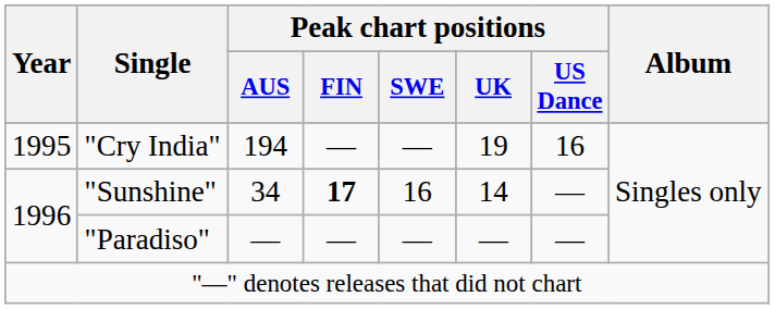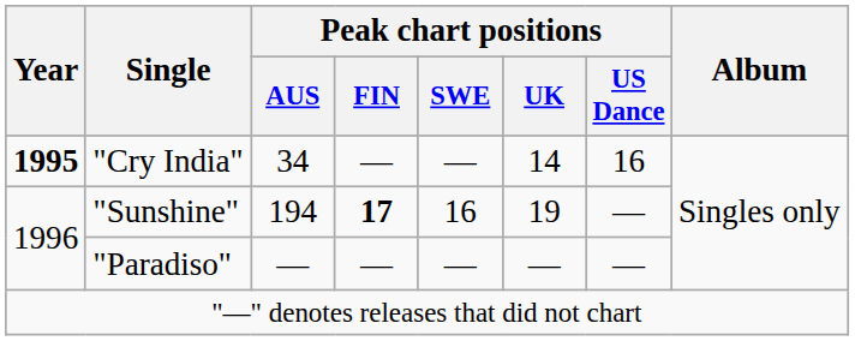"Cry India" | Year: normal -> bold
"Cry India" | Peak chart positions / AUS: 194 -> 34
"Cry India" | Peak chart positions / UK: 19 -> 14
"Sunshine" | Peak chart positions / AUS: 34 -> 194
"Sunshine" | Peak chart positions / UK: 14 -> 19
